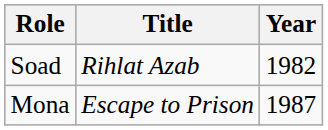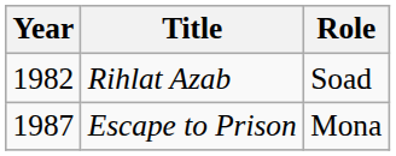columns swapped: Year <-> Role
